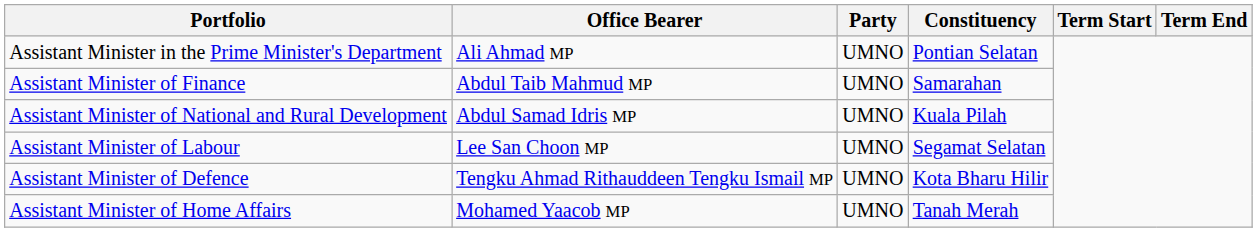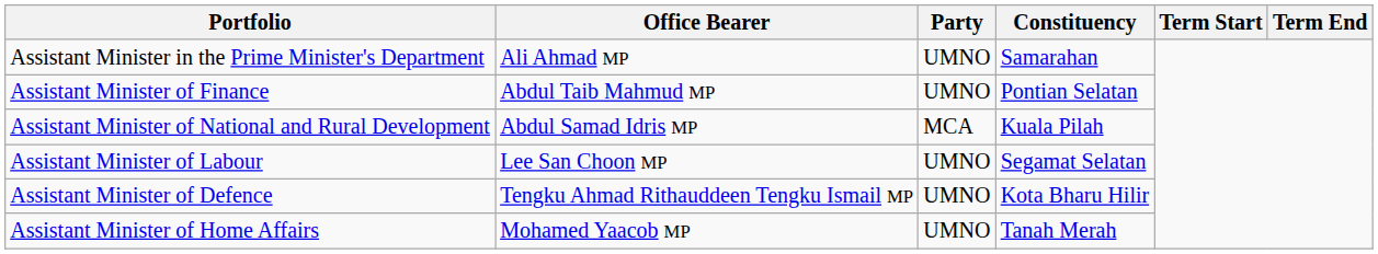Assistant Minister in the Prime Minister's Department | Constituency: Pontian Selatan -> Samarahan
Assistant Minister of Finance | Constituency: Samarahan -> Pontian Selatan
Assistant Minister of National and Rural Development | Party: UMNO -> MCA
